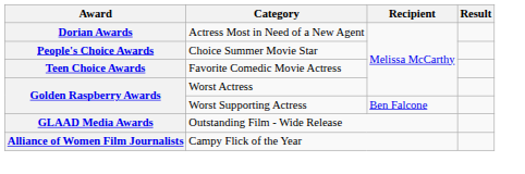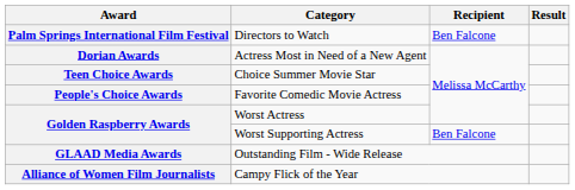+ row: Palm Springs International Film Festival | Directors to Watch | Ben Falcone
Choice Summer Movie Star | Award: People's Choice Awards -> Teen Choice Awards
Favorite Comedic Movie Actress | Award: Teen Choice Awards -> People's Choice Awards
